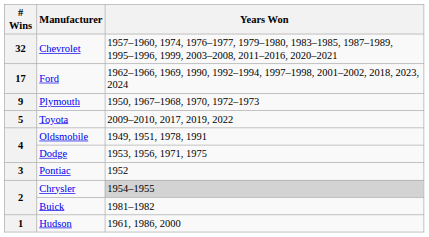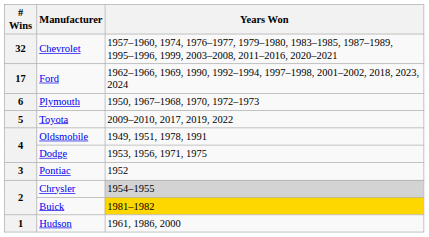Plymouth | # Wins: 9 -> 6
Buick | Years Won: no background -> gold background
